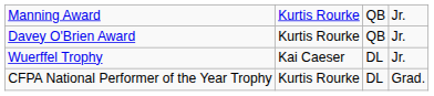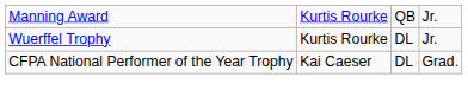- row: Davey O'Brien Award | Kurtis Rourke | QB | Jr.
Wuerffel Trophy | column 2: Kai Caeser -> Kurtis Rourke
CFPA National Performer of the Year Trophy | column 2: Kurtis Rourke -> Kai Caeser
